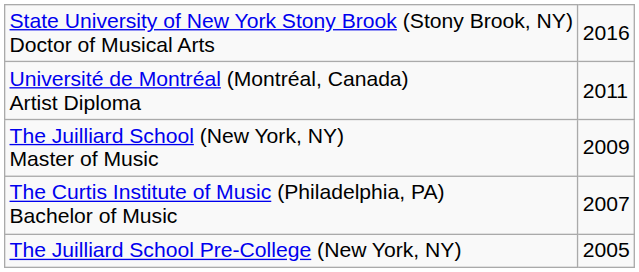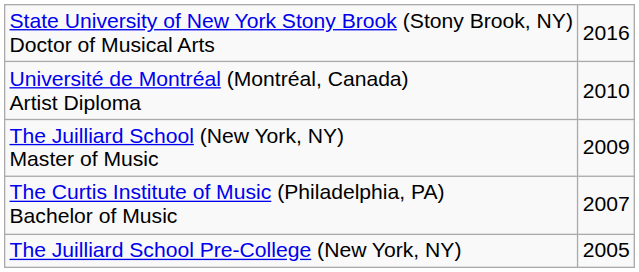Université de Montréal (Montréal, Canada) Artist Diploma | column 2: 2011 -> 2010
